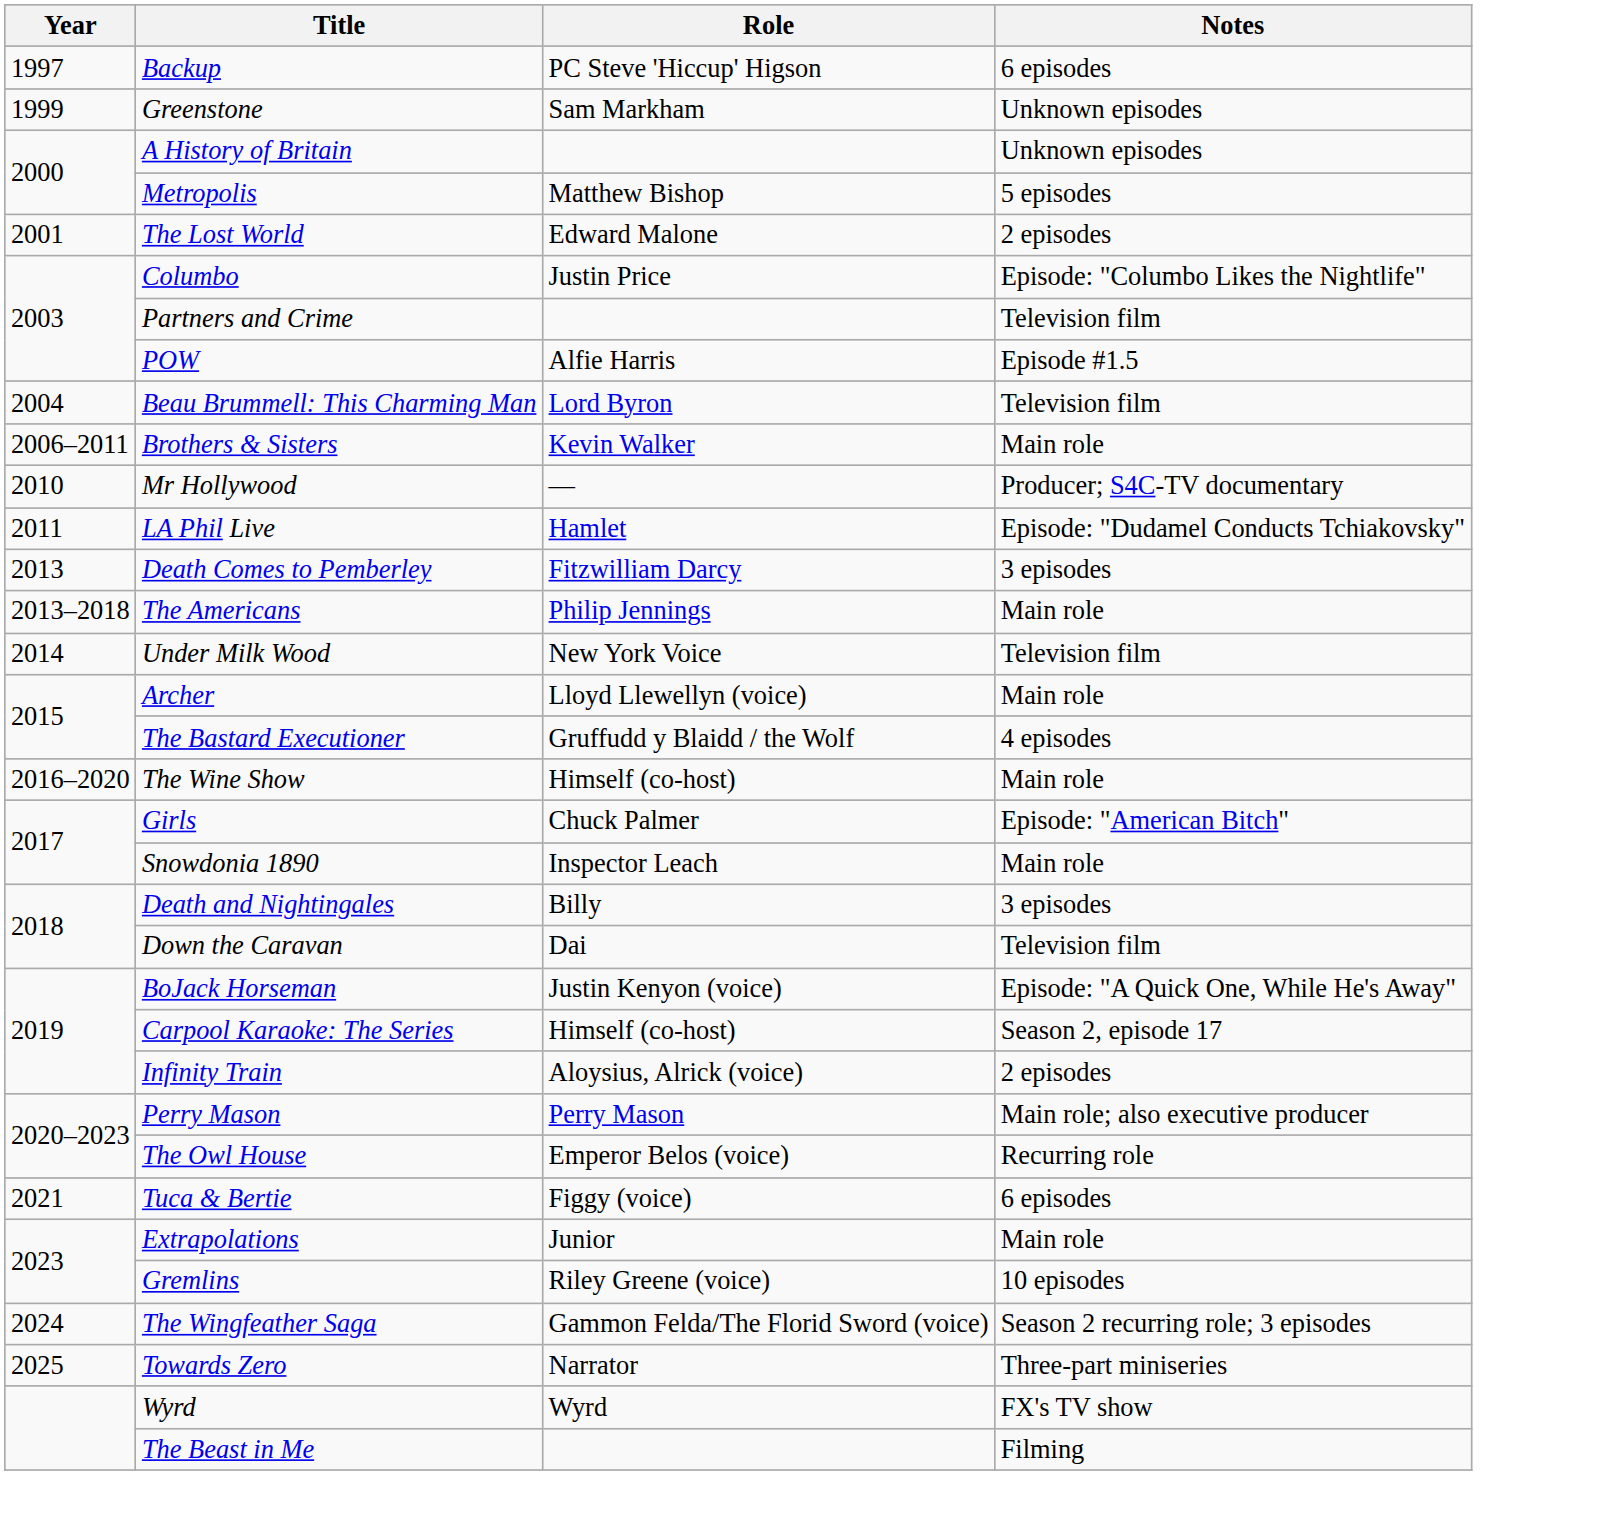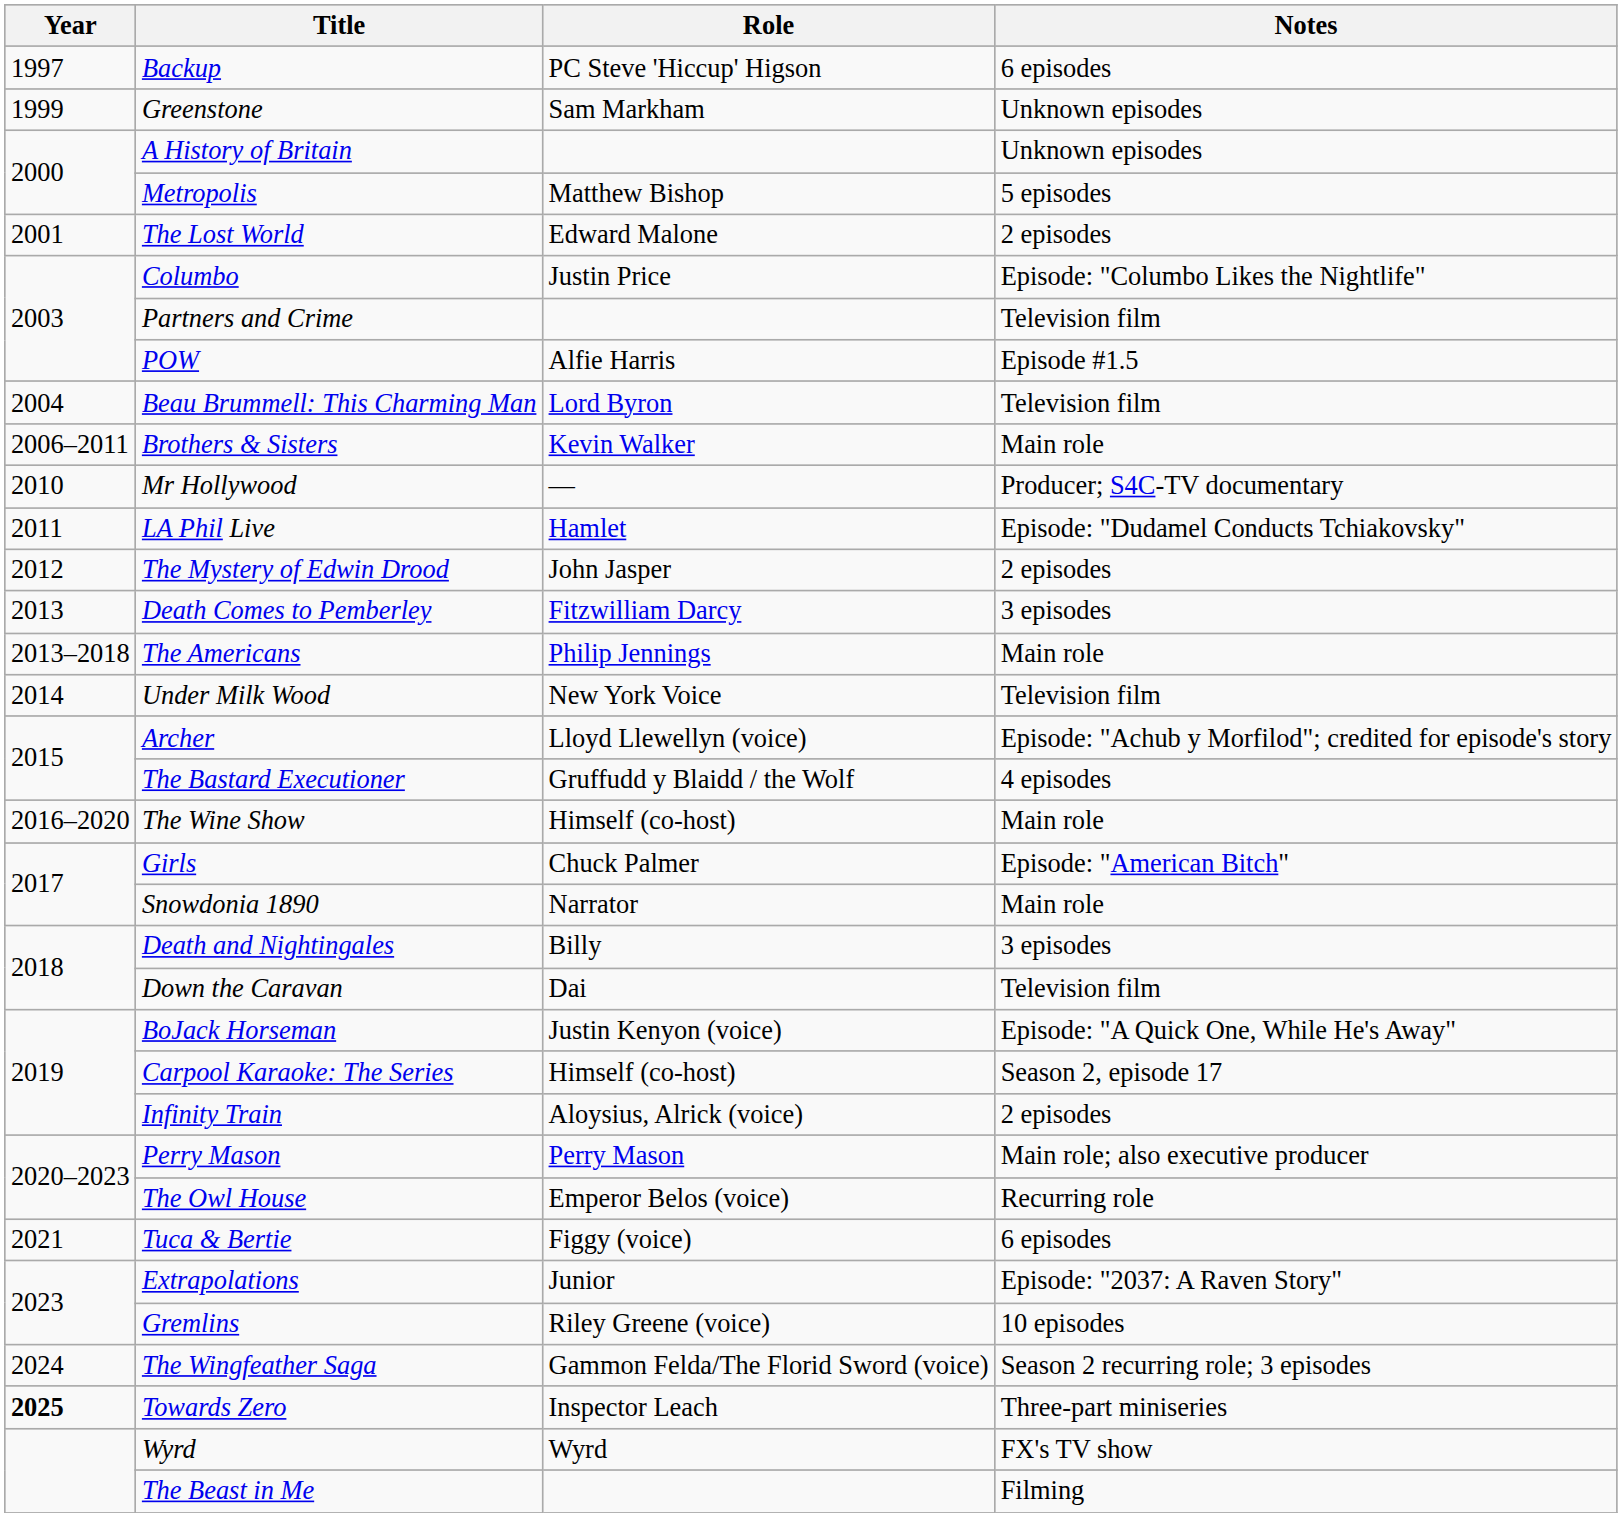+ row: 2012 | The Mystery of Edwin Drood | John Jasper | 2 episodes
Archer | Notes: Main role -> Episode: "Achub y Morfilod"; credited for episode's story
Snowdonia 1890 | Role: Inspector Leach -> Narrator
Extrapolations | Notes: Main role -> Episode: "2037: A Raven Story"
Towards Zero | Year: normal -> bold
Towards Zero | Role: Narrator -> Inspector Leach
